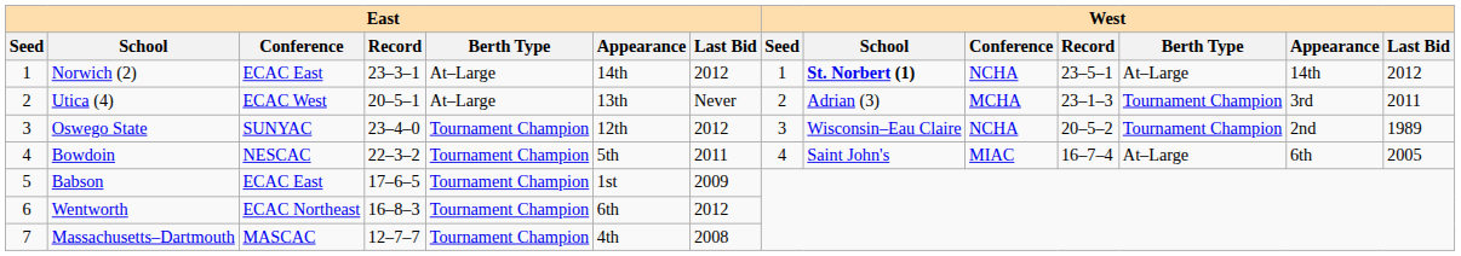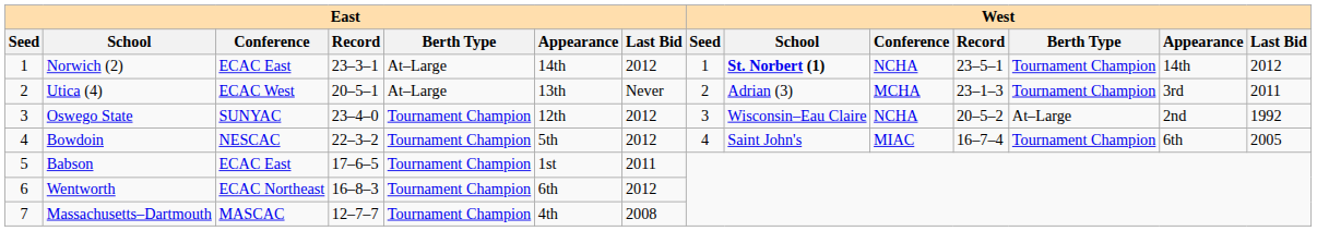Norwich (2) | West / Berth Type: At–Large -> Tournament Champion
Oswego State | West / Berth Type: Tournament Champion -> At–Large
Oswego State | West / Last Bid: 1989 -> 1992
Bowdoin | East / Last Bid: 2011 -> 2012
Bowdoin | West / Berth Type: At–Large -> Tournament Champion
Babson | East / Last Bid: 2009 -> 2011
